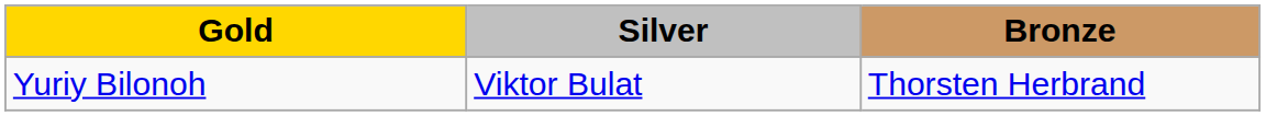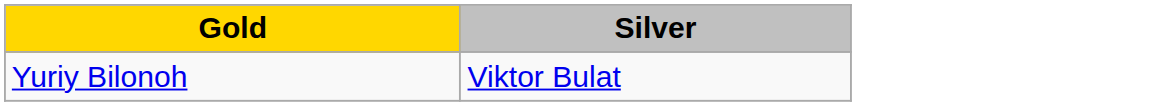- column: Bronze | Thorsten Herbrand
